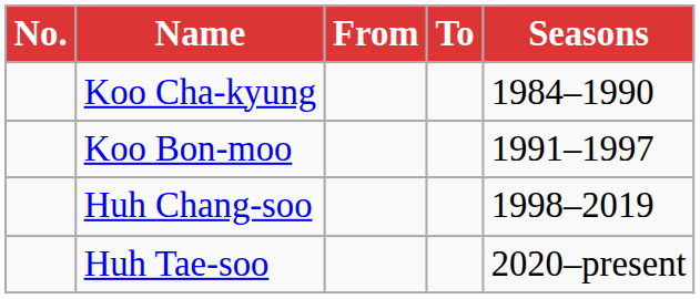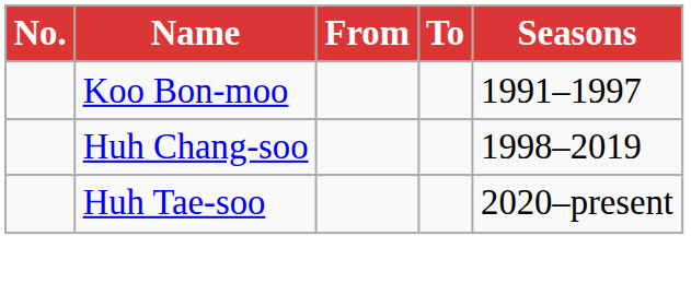- row: Koo Cha-kyung | 1984–1990
